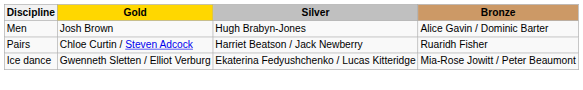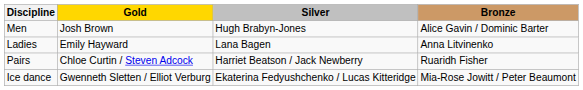+ row: Ladies | Emily Hayward | Lana Bagen | Anna Litvinenko
